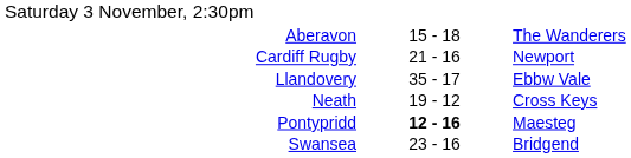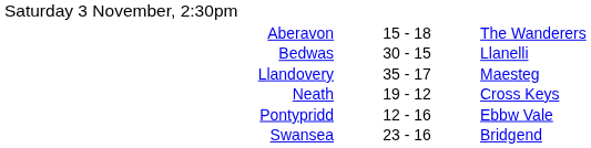+ row: Bedwas | 30 - 15 | Llanelli
- row: Cardiff Rugby | 21 - 16 | Newport
Llandovery | column 3: Ebbw Vale -> Maesteg
Pontypridd | column 2: bold -> normal
Pontypridd | column 3: Maesteg -> Ebbw Vale
